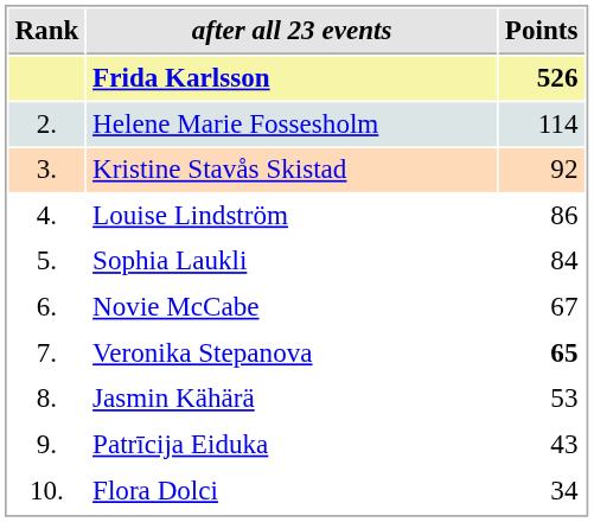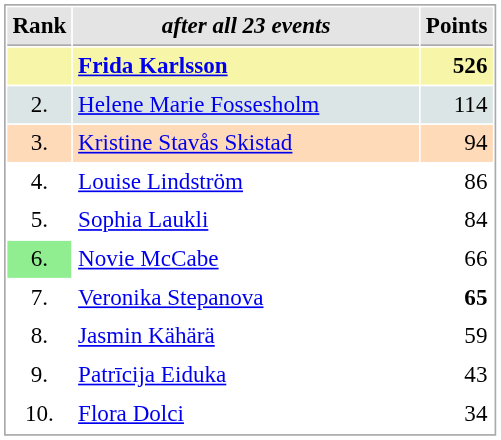Kristine Stavås Skistad | Points: 92 -> 94
Novie McCabe | Rank: no background -> lightgreen background
Novie McCabe | Points: 67 -> 66
Jasmin Kähärä | Points: 53 -> 59
